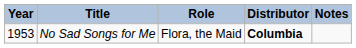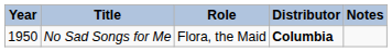No Sad Songs for Me | Year: 1953 -> 1950
